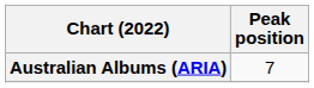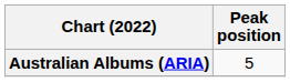Australian Albums (ARIA) | Peak position: 7 -> 5
